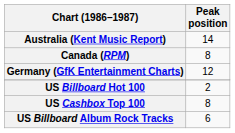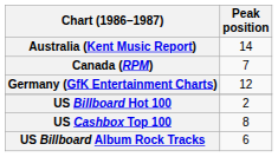Canada (RPM) | Peak position: 8 -> 7
